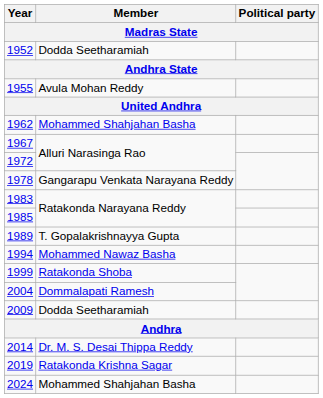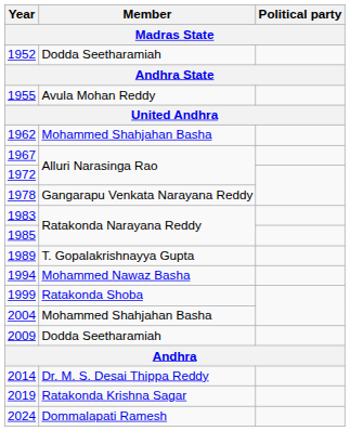2004 | Member: Dommalapati Ramesh -> Mohammed Shahjahan Basha
2024 | Member: Mohammed Shahjahan Basha -> Dommalapati Ramesh
